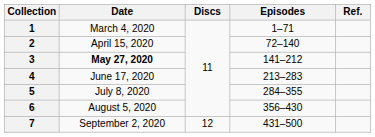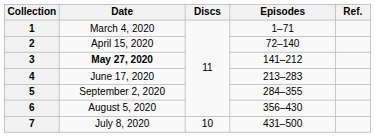5 | Date: July 8, 2020 -> September 2, 2020
7 | Date: September 2, 2020 -> July 8, 2020
7 | Discs: 12 -> 10
